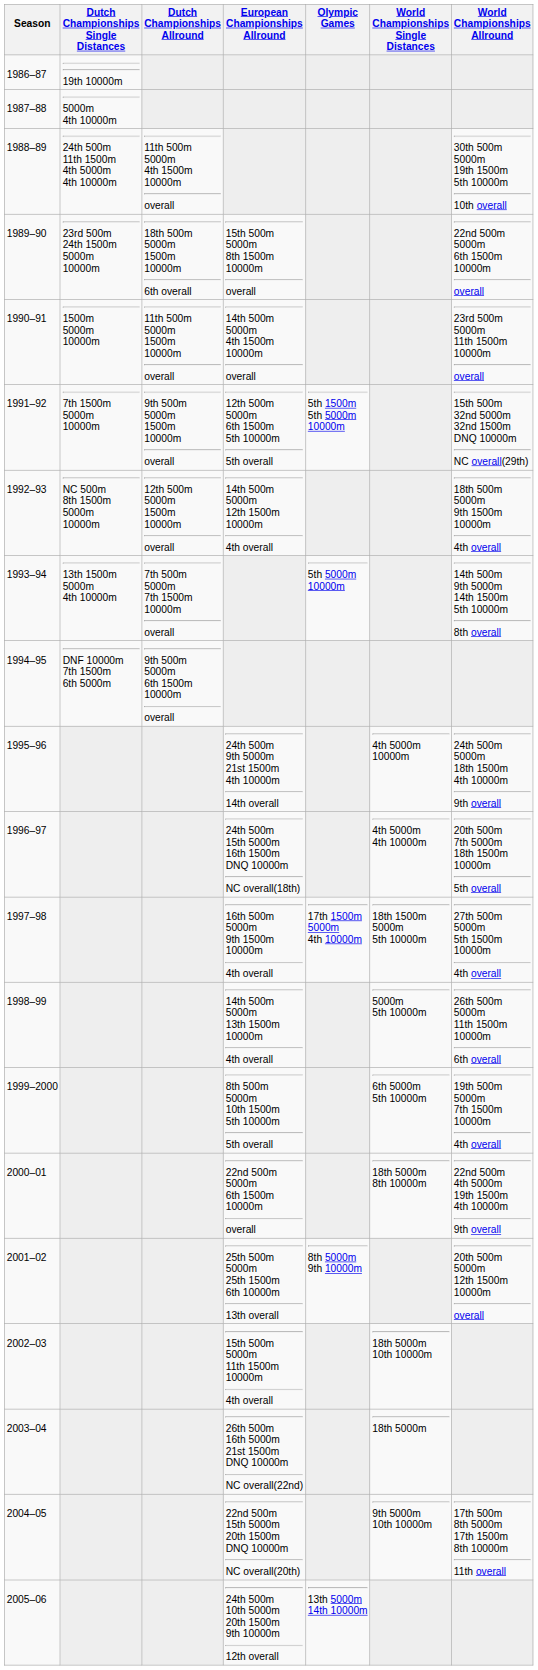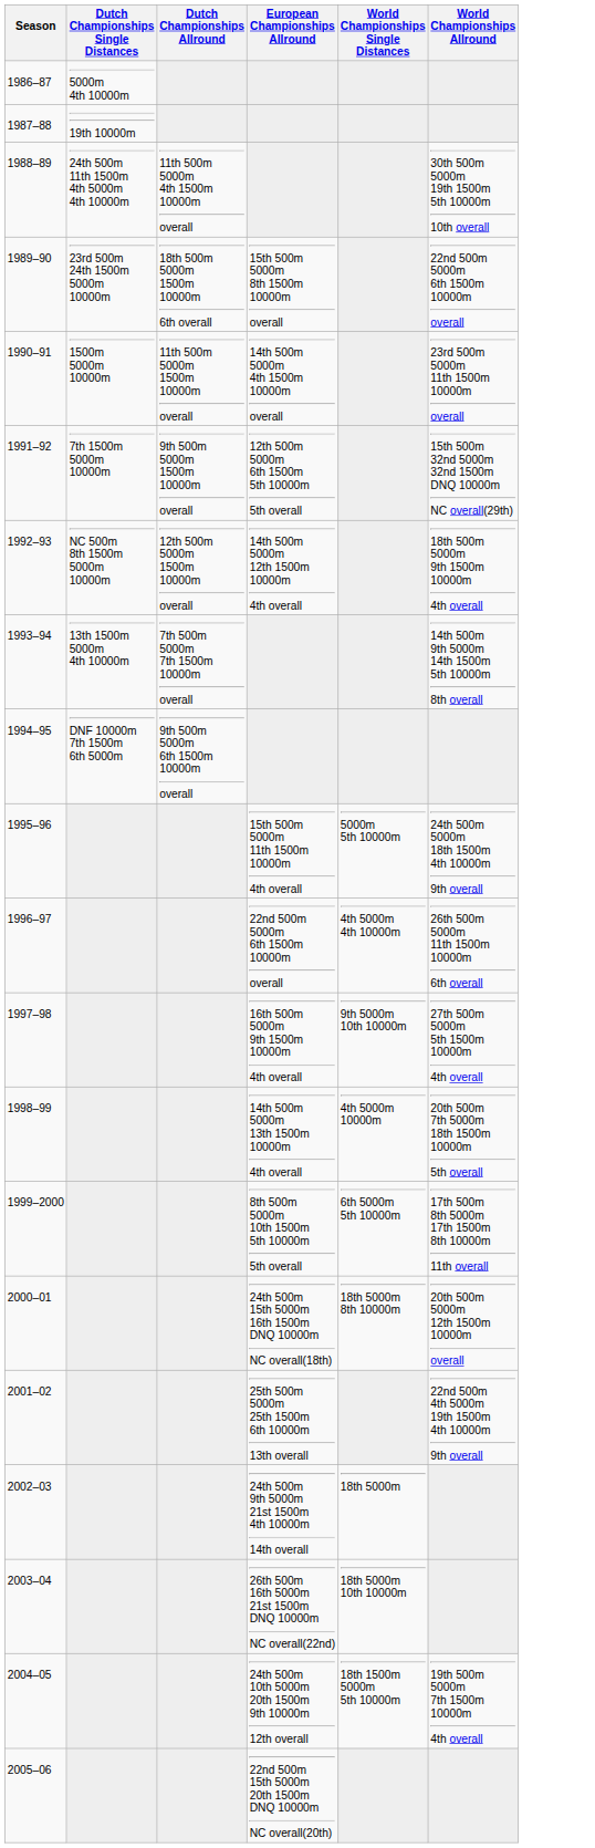- column: Olympic Games | 5th 1500m 5th 5000m 10000m | 5th 5000m 10000m | 17th 1500m 5000m 4th 10000m | 8th 5000m 9th 10000m | 13th 5000m 14th 10000m
1986–87 | Dutch Championships Single Distances: 19th 10000m -> 5000m 4th 10000m
1987–88 | Dutch Championships Single Distances: 5000m 4th 10000m -> 19th 10000m
1995–96 | European Championships Allround: 24th 500m 9th 5000m 21st 1500m 4th 10000m 14th overall -> 15th 500m 5000m 11th 1500m 10000m 4th overall
1995–96 | World Championships Single Distances: 4th 5000m 10000m -> 5000m 5th 10000m
1996–97 | European Championships Allround: 24th 500m 15th 5000m 16th 1500m DNQ 10000m NC overall(18th) -> 22nd 500m 5000m 6th 1500m 10000m overall
1996–97 | World Championships Allround: 20th 500m 7th 5000m 18th 1500m 10000m 5th overall -> 26th 500m 5000m 11th 1500m 10000m 6th overall
1997–98 | World Championships Single Distances: 18th 1500m 5000m 5th 10000m -> 9th 5000m 10th 10000m
1998–99 | World Championships Single Distances: 5000m 5th 10000m -> 4th 5000m 10000m
1998–99 | World Championships Allround: 26th 500m 5000m 11th 1500m 10000m 6th overall -> 20th 500m 7th 5000m 18th 1500m 10000m 5th overall
1999–2000 | World Championships Allround: 19th 500m 5000m 7th 1500m 10000m 4th overall -> 17th 500m 8th 5000m 17th 1500m 8th 10000m 11th overall
2000–01 | European Championships Allround: 22nd 500m 5000m 6th 1500m 10000m overall -> 24th 500m 15th 5000m 16th 1500m DNQ 10000m NC overall(18th)
2000–01 | World Championships Allround: 22nd 500m 4th 5000m 19th 1500m 4th 10000m 9th overall -> 20th 500m 5000m 12th 1500m 10000m overall
2001–02 | World Championships Allround: 20th 500m 5000m 12th 1500m 10000m overall -> 22nd 500m 4th 5000m 19th 1500m 4th 10000m 9th overall
2002–03 | European Championships Allround: 15th 500m 5000m 11th 1500m 10000m 4th overall -> 24th 500m 9th 5000m 21st 1500m 4th 10000m 14th overall
2002–03 | World Championships Single Distances: 18th 5000m 10th 10000m -> 18th 5000m
2003–04 | World Championships Single Distances: 18th 5000m -> 18th 5000m 10th 10000m
2004–05 | European Championships Allround: 22nd 500m 15th 5000m 20th 1500m DNQ 10000m NC overall(20th) -> 24th 500m 10th 5000m 20th 1500m 9th 10000m 12th overall
2004–05 | World Championships Single Distances: 9th 5000m 10th 10000m -> 18th 1500m 5000m 5th 10000m
2004–05 | World Championships Allround: 17th 500m 8th 5000m 17th 1500m 8th 10000m 11th overall -> 19th 500m 5000m 7th 1500m 10000m 4th overall
2005–06 | European Championships Allround: 24th 500m 10th 5000m 20th 1500m 9th 10000m 12th overall -> 22nd 500m 15th 5000m 20th 1500m DNQ 10000m NC overall(20th)
